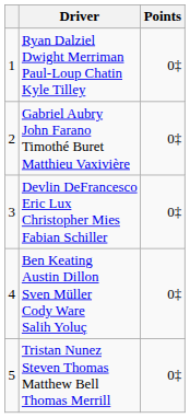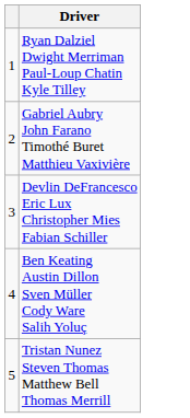- column: Points | 0‡ | 0‡ | 0‡ | 0‡ | 0‡
